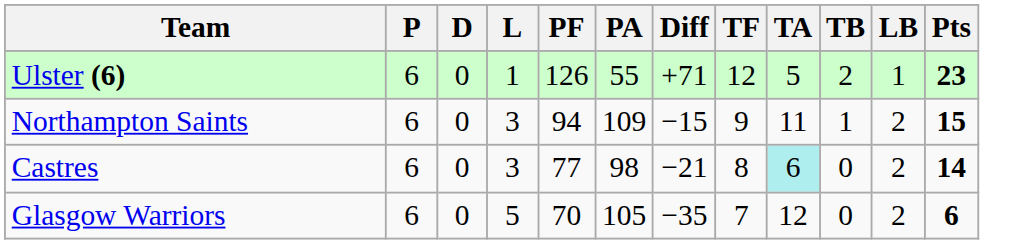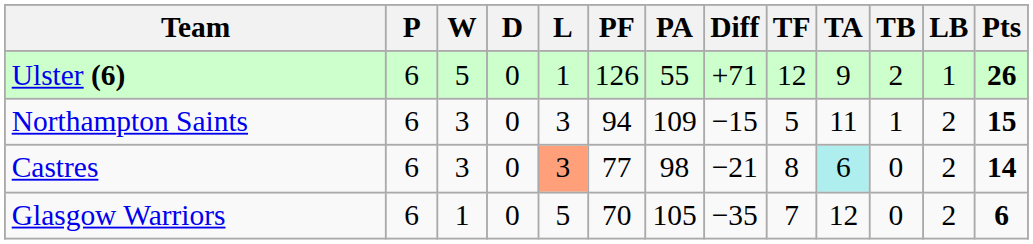+ column: W | 5 | 3 | 3 | 1
Ulster (6) | TA: 5 -> 9
Ulster (6) | Pts: 23 -> 26
Northampton Saints | TF: 9 -> 5
Castres | L: no background -> lightsalmon background
